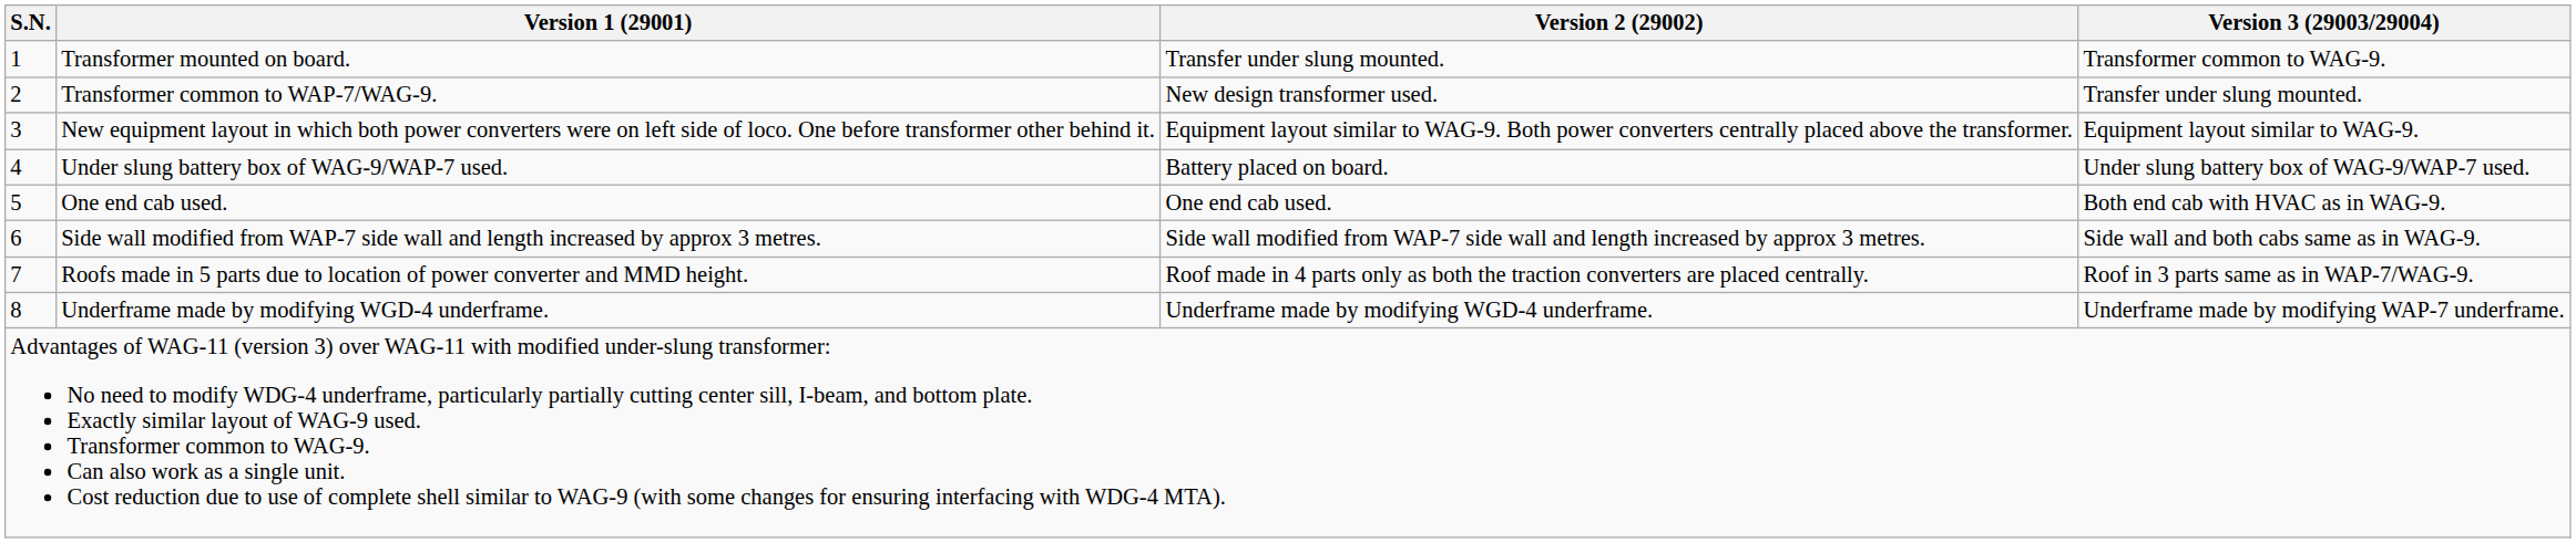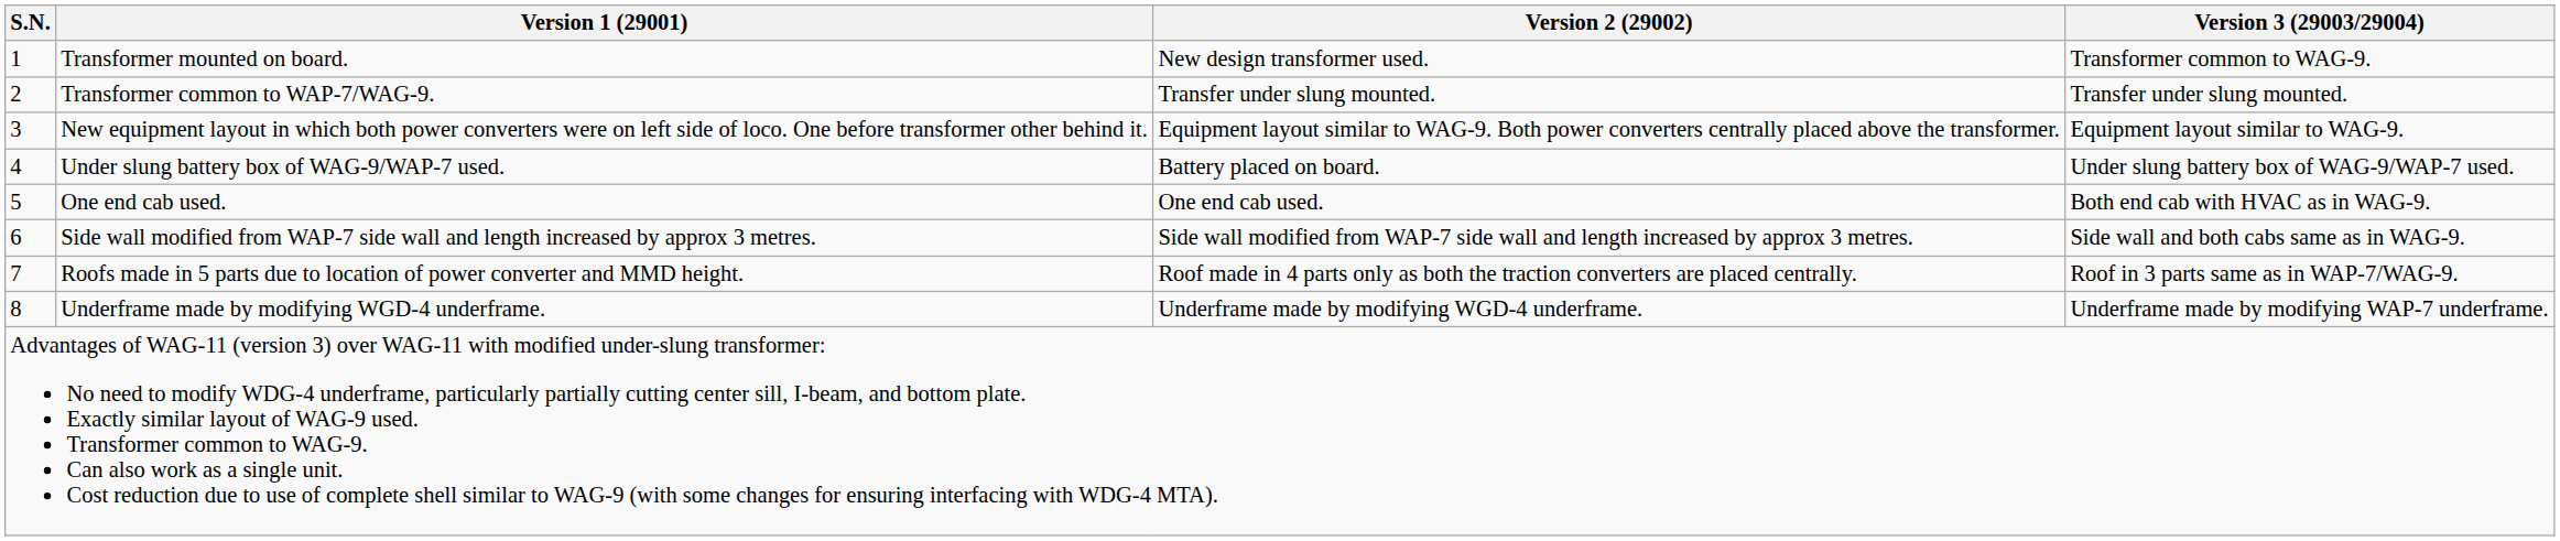Transformer mounted on board. | Version 2 (29002): Transfer under slung mounted. -> New design transformer used.
Transformer common to WAP-7/WAG-9. | Version 2 (29002): New design transformer used. -> Transfer under slung mounted.
